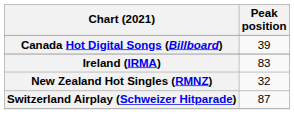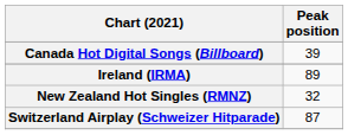Ireland (IRMA) | Peak position: 83 -> 89
